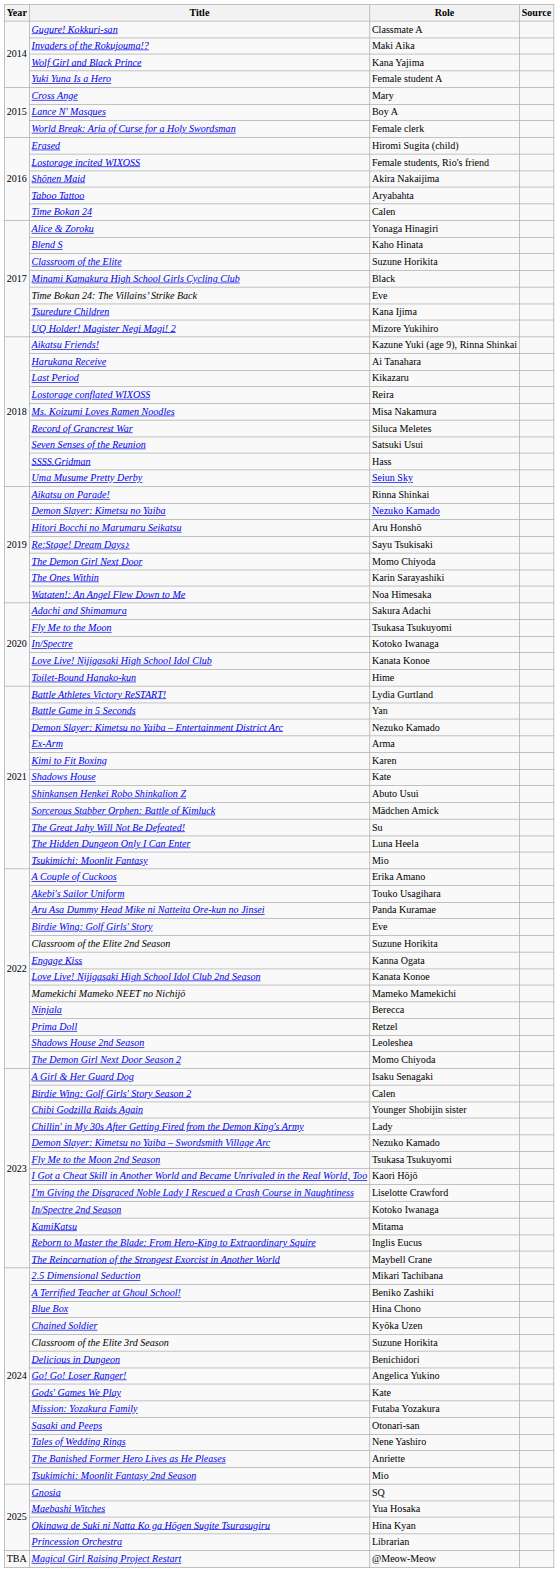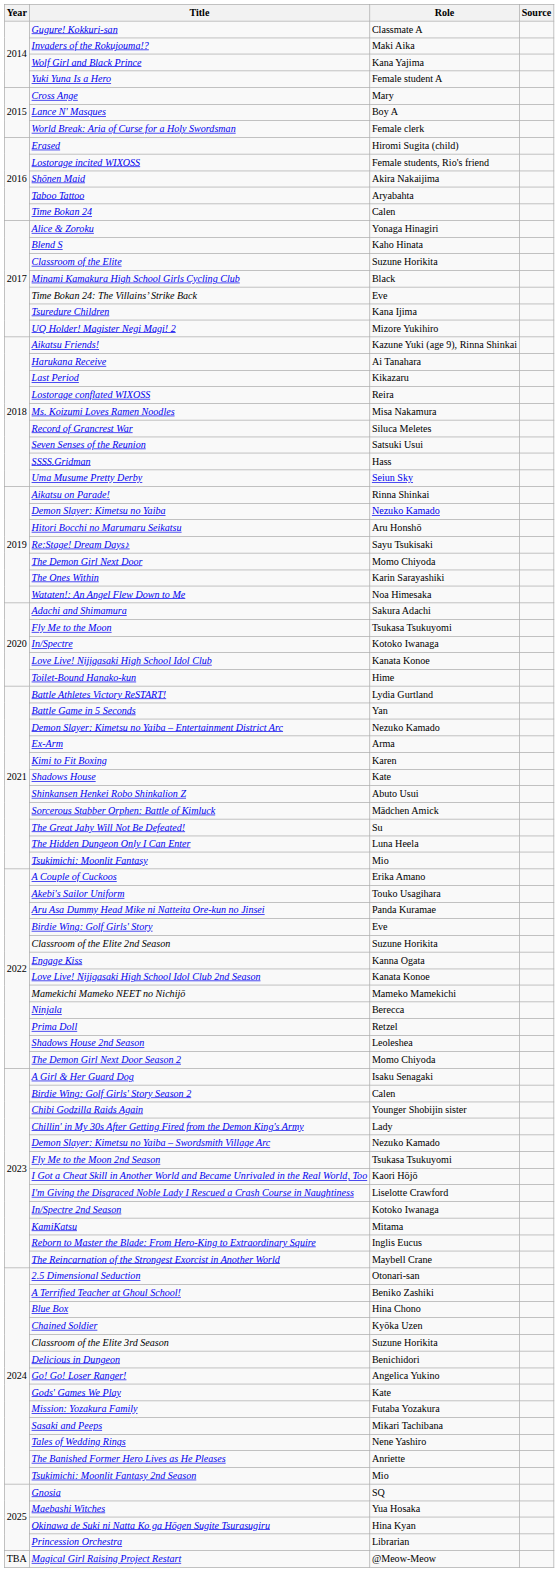2.5 Dimensional Seduction | Role: Mikari Tachibana -> Otonari-san
Sasaki and Peeps | Role: Otonari-san -> Mikari Tachibana
